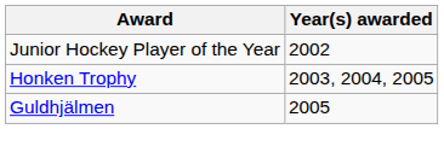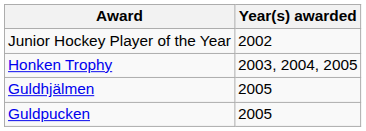+ row: Guldpucken | 2005
